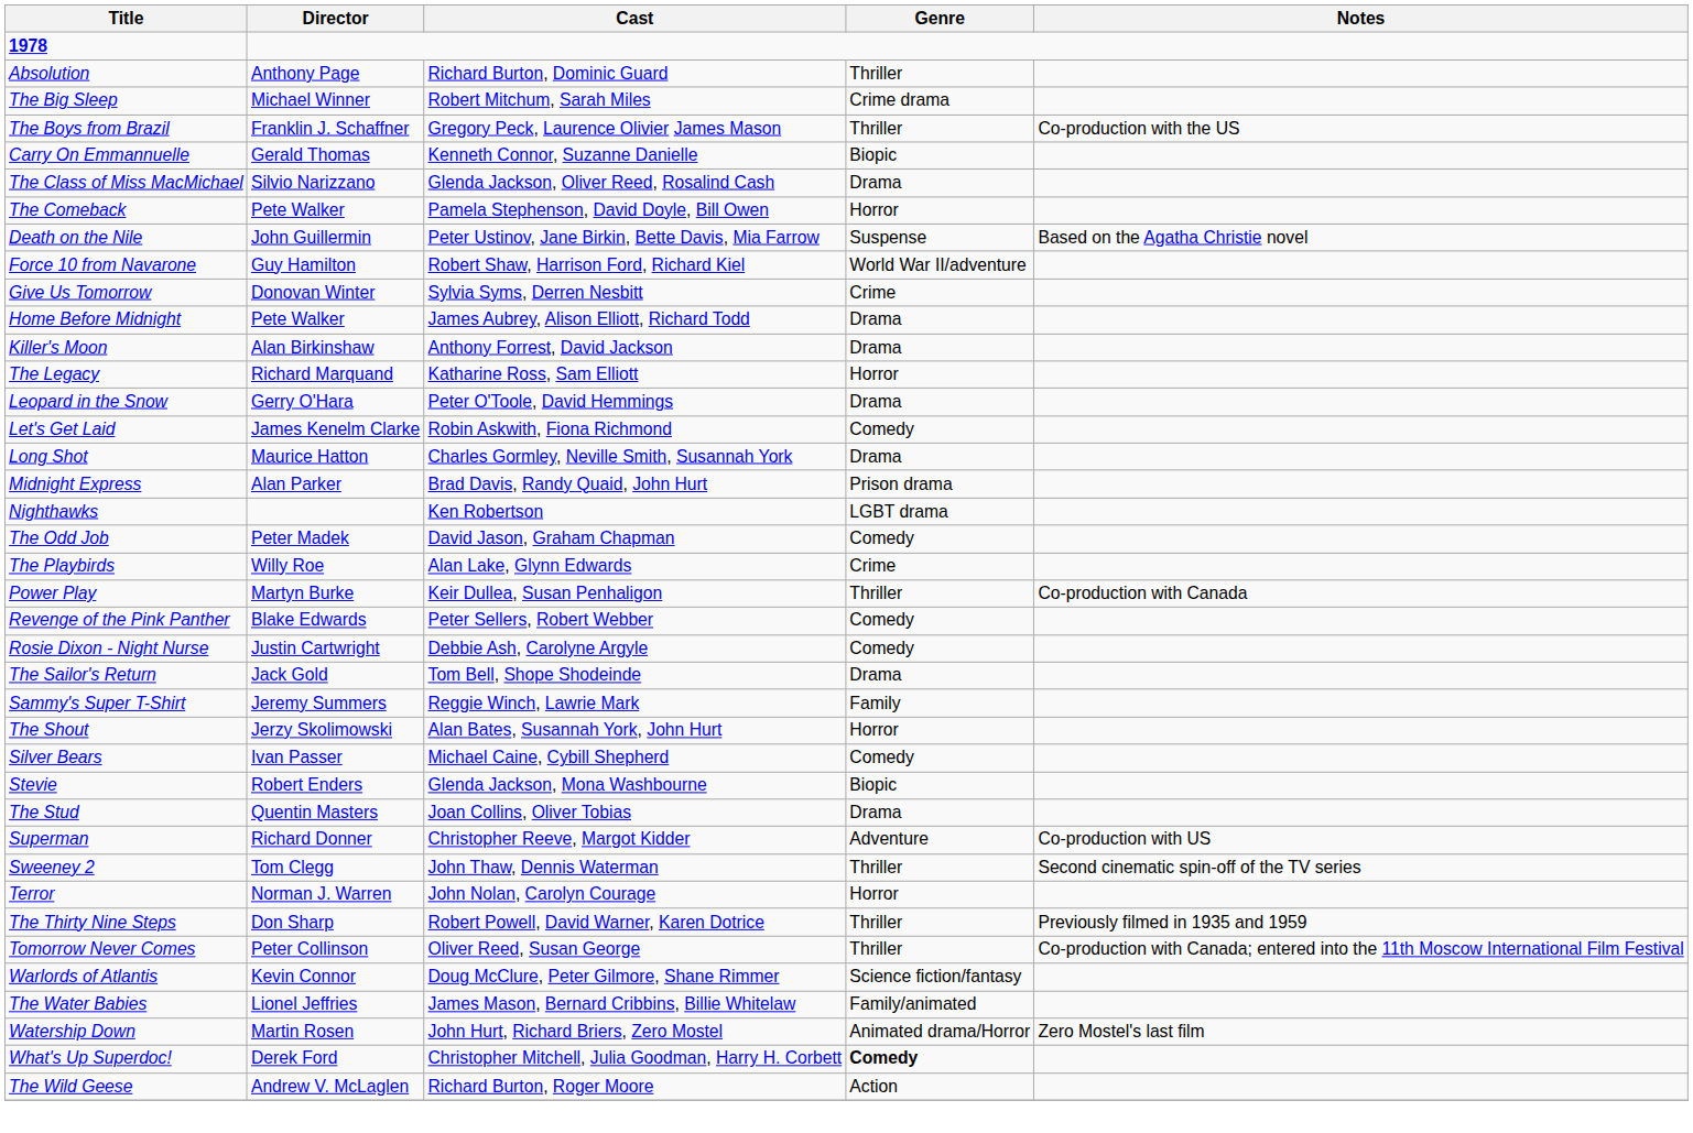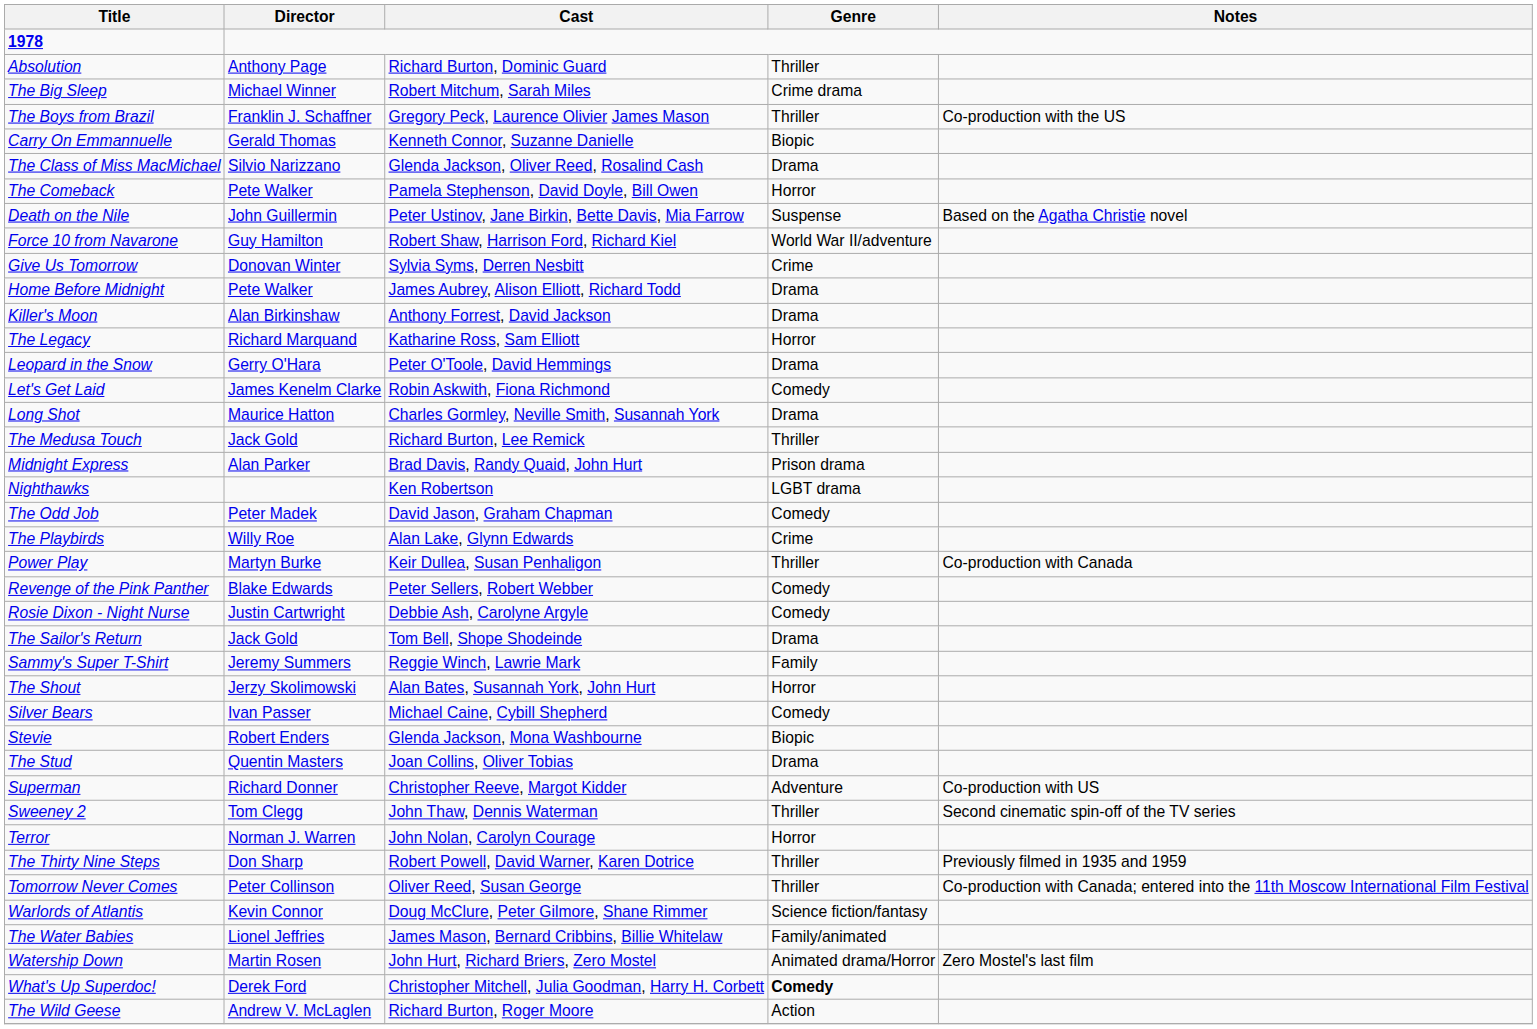+ row: The Medusa Touch | Jack Gold | Richard Burton, Lee Remick | Thriller
